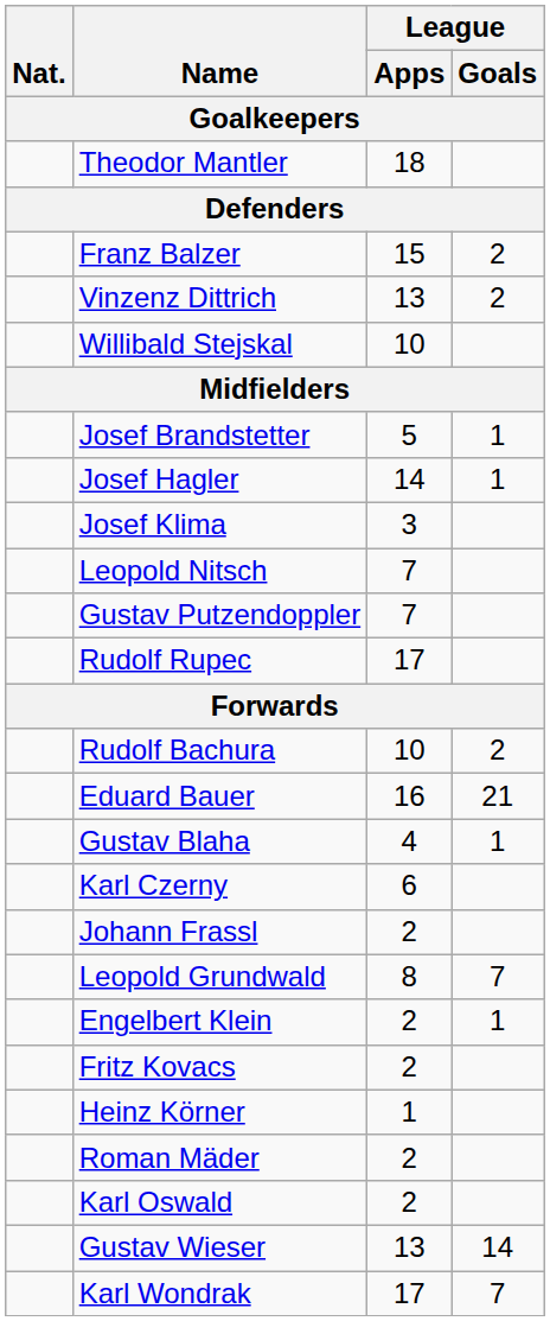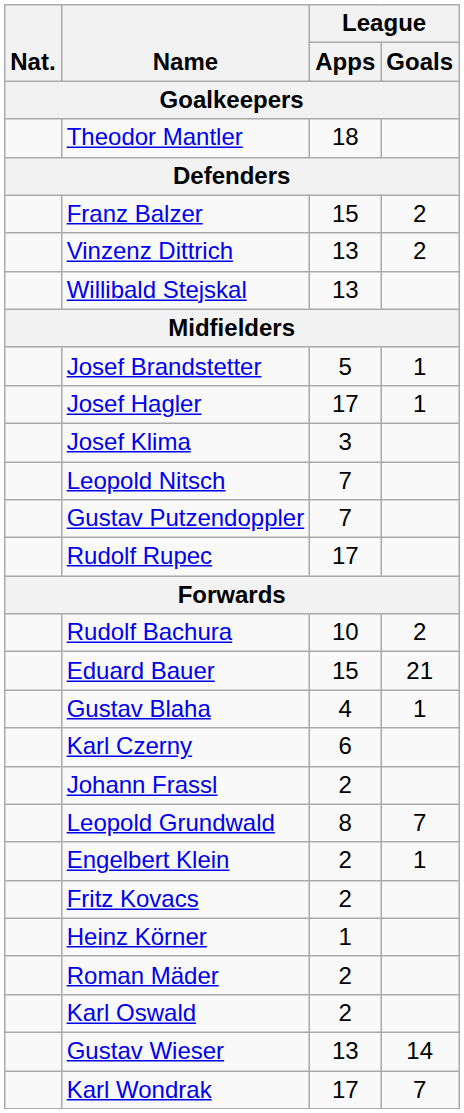Willibald Stejskal | League / Apps: 10 -> 13
Josef Hagler | League / Apps: 14 -> 17
Eduard Bauer | League / Apps: 16 -> 15
